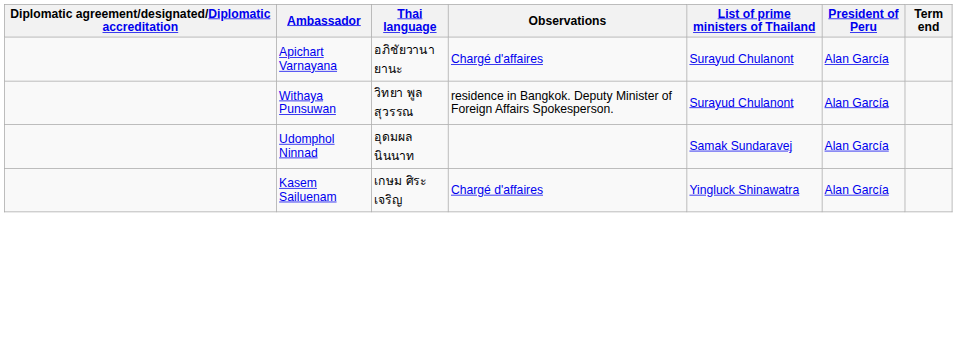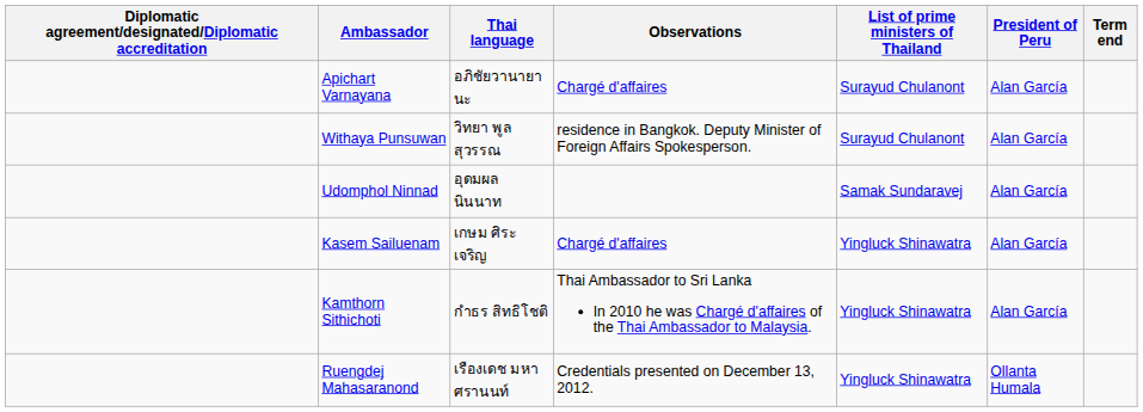+ row: Kamthorn Sithichoti | กำธร สิทธิโชติ | Thai Ambassador to Sri Lanka In 2010 he was Chargé d'affaires of the Thai Ambassador to Malaysia. | Yingluck Shinawatra | Alan García
+ row: Ruengdej Mahasaranond | เรืองเดช มหาศรานนท์ | Credentials presented on December 13, 2012. | Yingluck Shinawatra | Ollanta Humala
